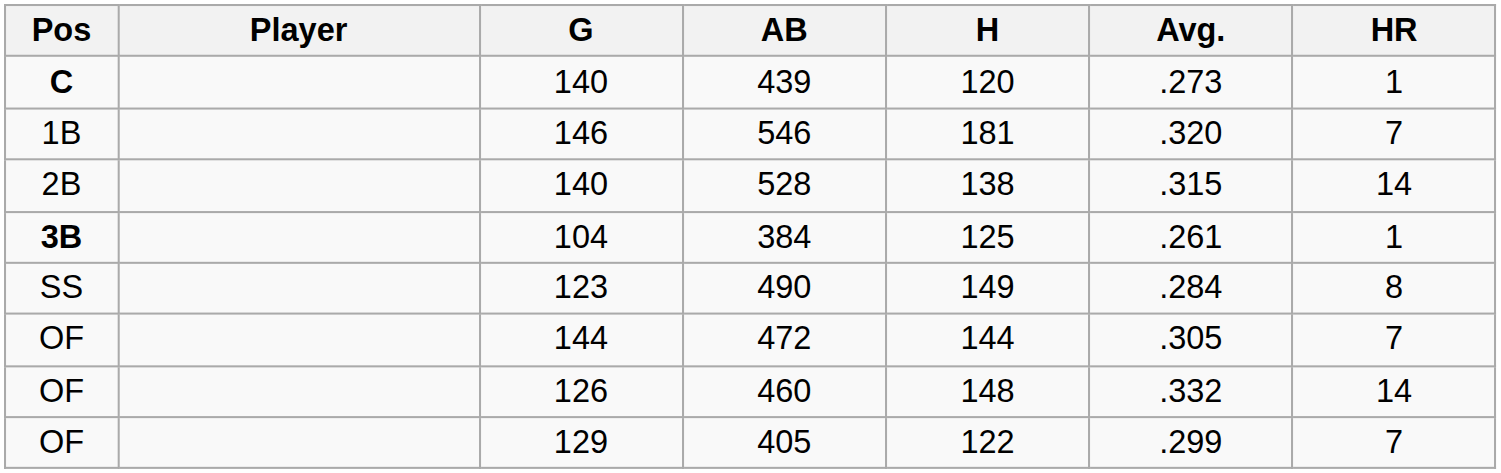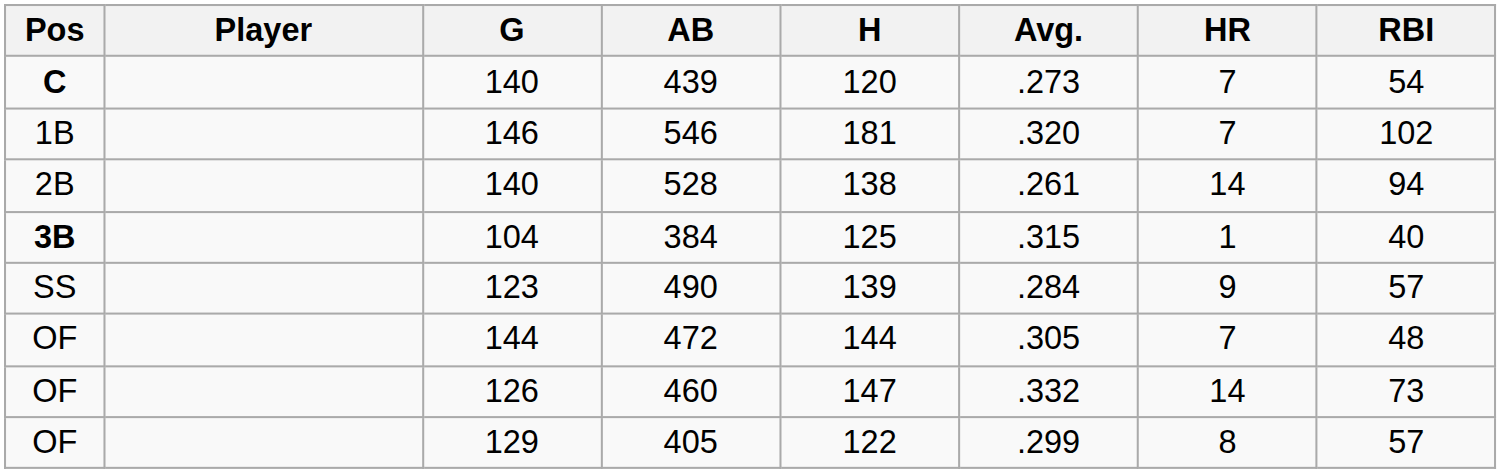+ column: RBI | 54 | 102 | 94 | 40 | 57 | 48 | 73 | 57
439 | HR: 1 -> 7
528 | Avg.: .315 -> .261
384 | Avg.: .261 -> .315
490 | H: 149 -> 139
490 | HR: 8 -> 9
460 | H: 148 -> 147
405 | HR: 7 -> 8
